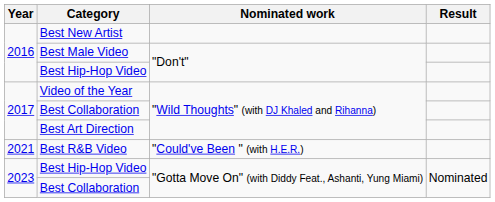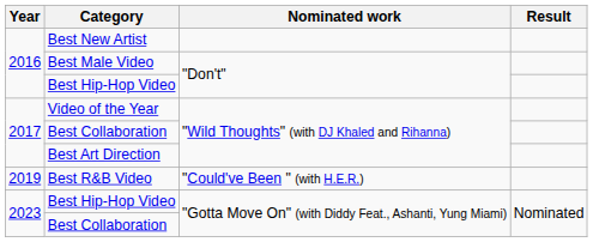Best R&B Video | Year: 2021 -> 2019
